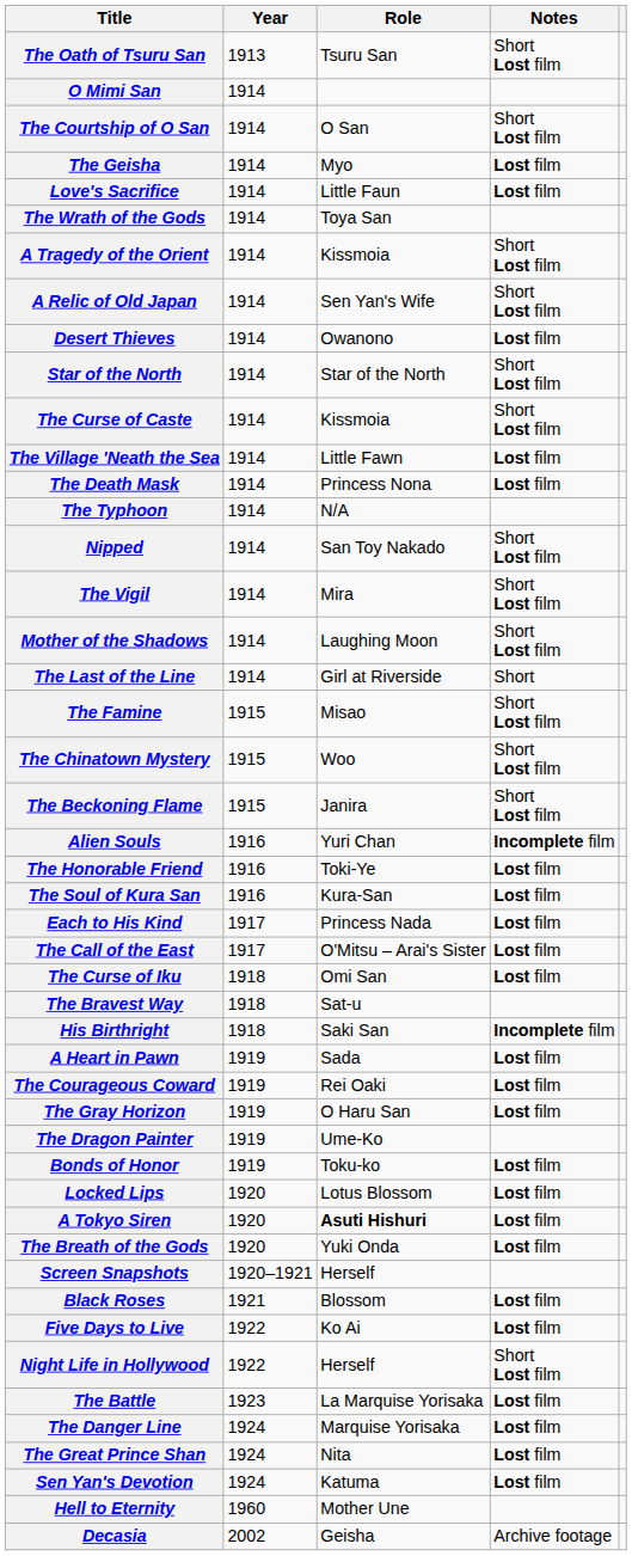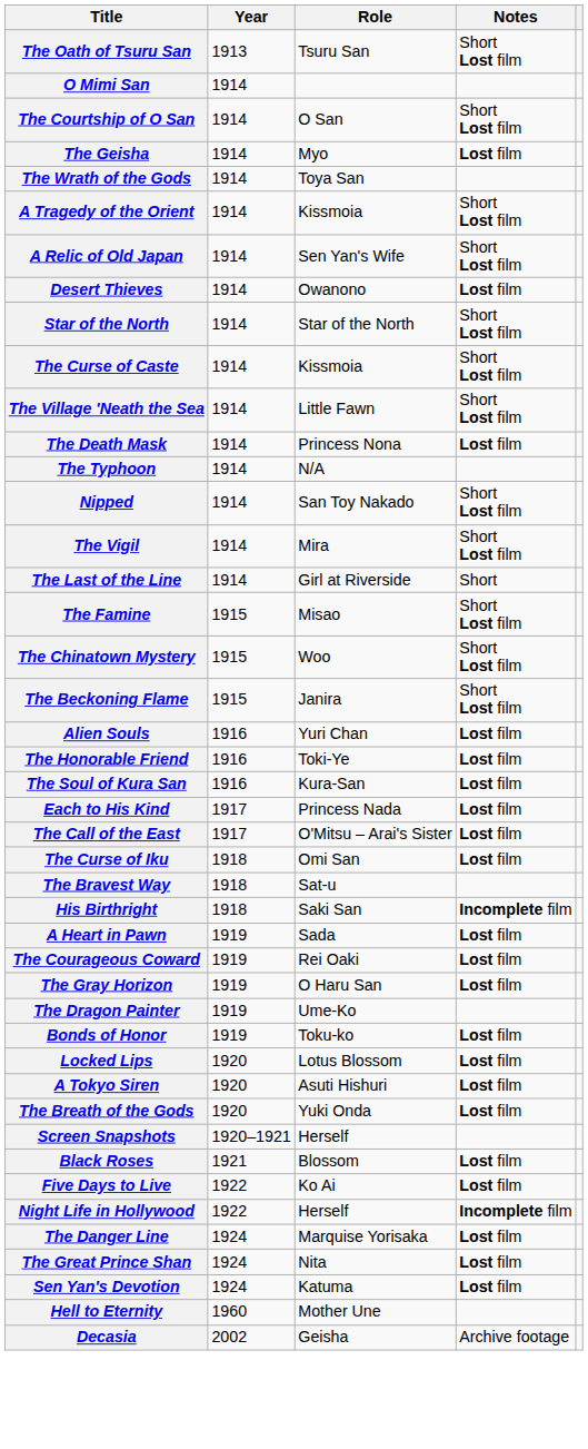- row: Love's Sacrifice | 1914 | Little Faun | Lost film
The Village 'Neath the Sea | Notes: Lost film -> Short Lost film
- row: Mother of the Shadows | 1914 | Laughing Moon | Short Lost film
Alien Souls | Notes: Incomplete film -> Lost film
A Tokyo Siren | Role: bold -> normal
Night Life in Hollywood | Notes: Short Lost film -> Incomplete film
- row: The Battle | 1923 | La Marquise Yorisaka | Lost film
